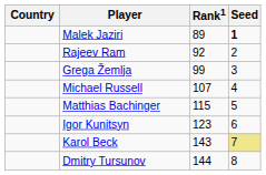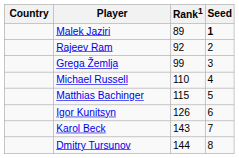Michael Russell | Rank1: 107 -> 110
Igor Kunitsyn | Rank1: 123 -> 126
Karol Beck | Seed: khaki background -> no background
